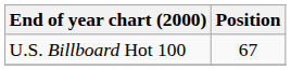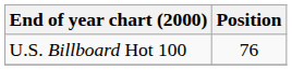U.S. Billboard Hot 100 | Position: 67 -> 76
